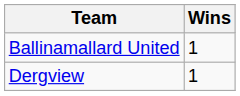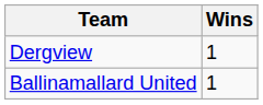rows swapped: Ballinamallard United <-> Dergview
